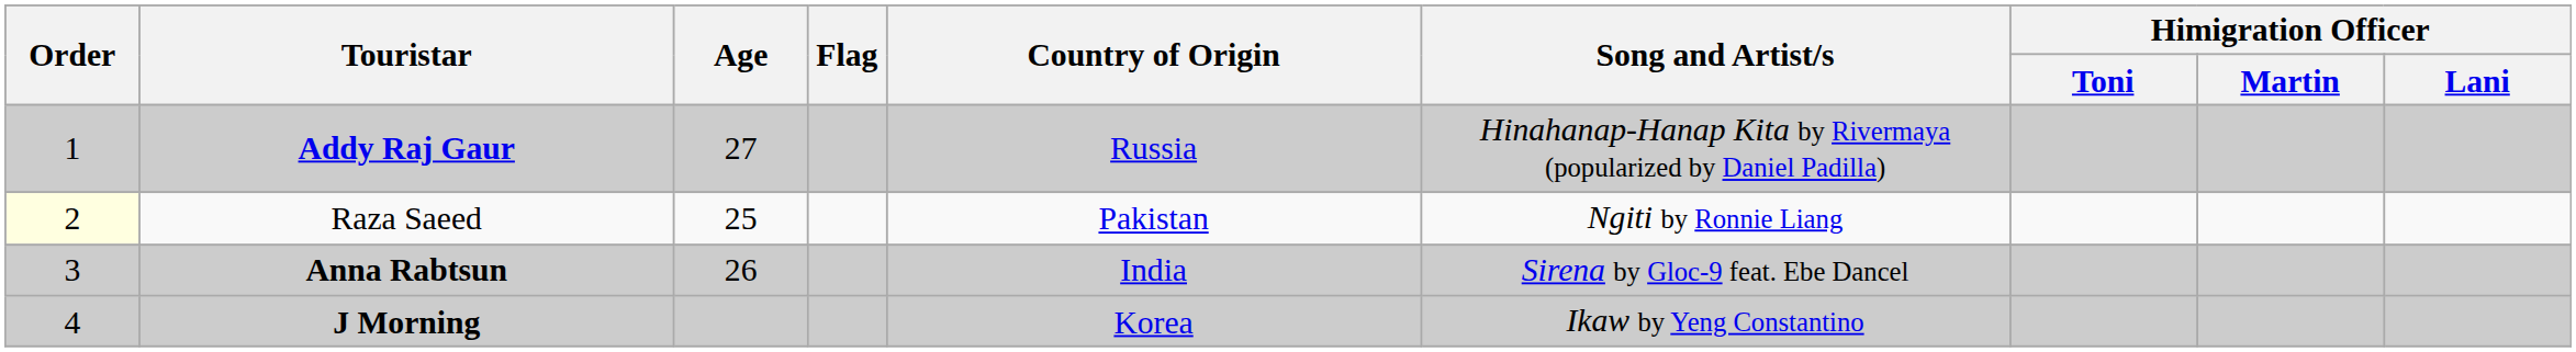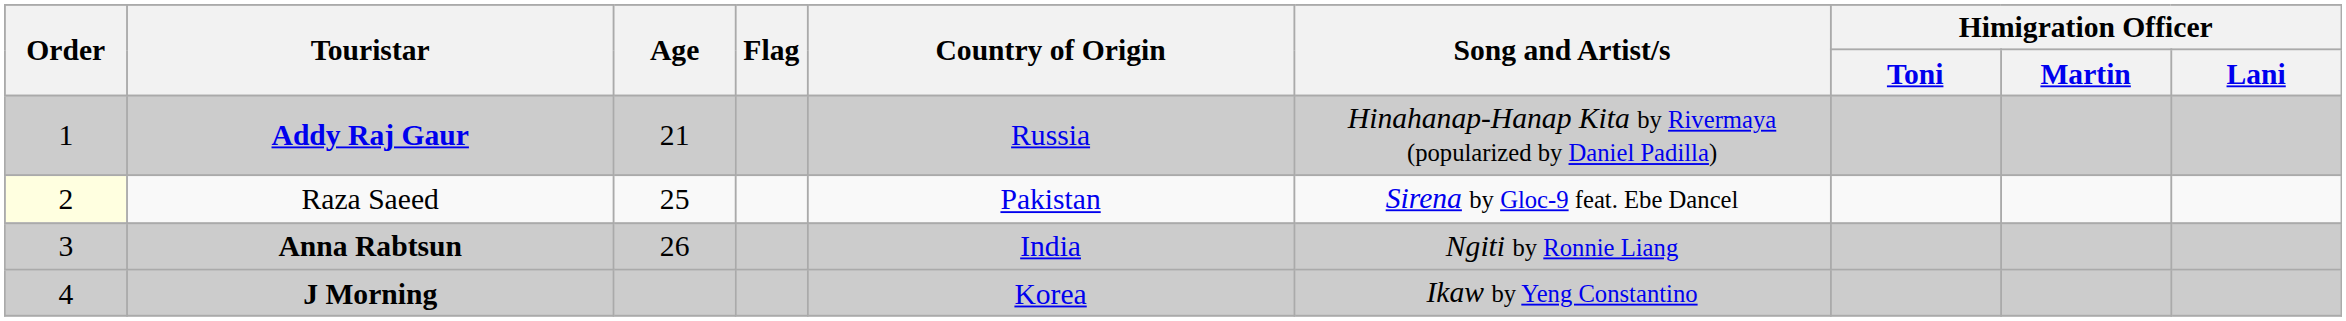Addy Raj Gaur | Age: 27 -> 21
Raza Saeed | Song and Artist/s: Ngiti by Ronnie Liang -> Sirena by Gloc-9 feat. Ebe Dancel
Anna Rabtsun | Song and Artist/s: Sirena by Gloc-9 feat. Ebe Dancel -> Ngiti by Ronnie Liang
